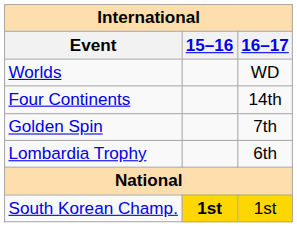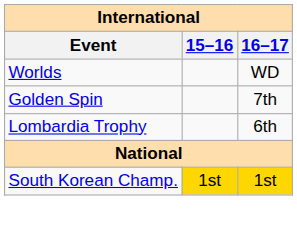- row: Four Continents | 14th
South Korean Champ. | 15–16: bold -> normal
